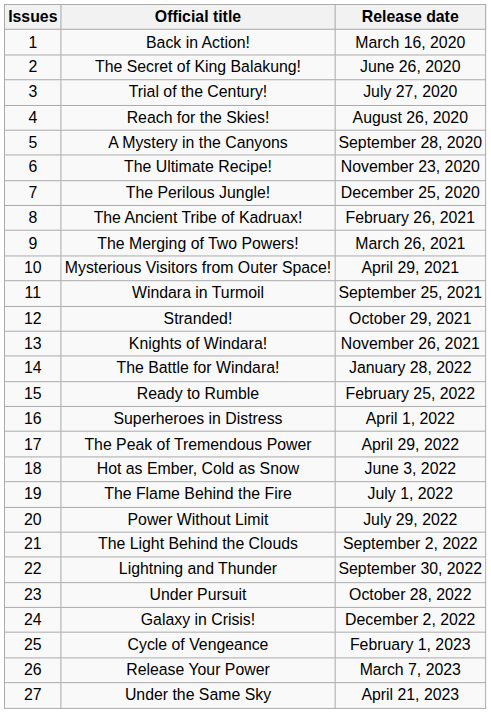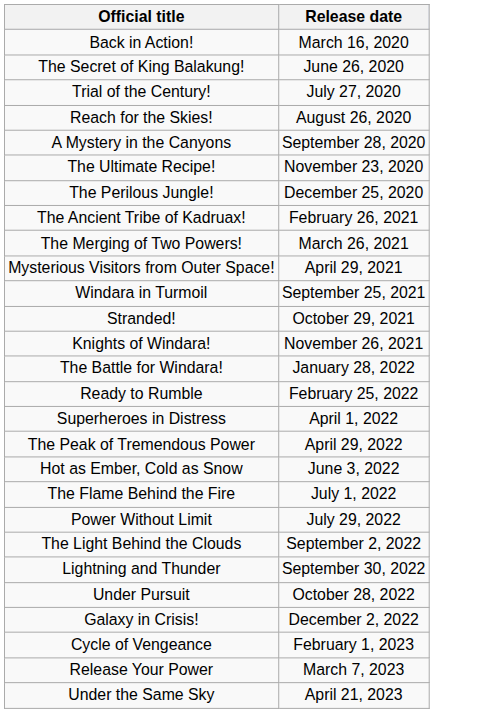- column: Issues | 1 | 2 | 3 | 4 | 5 | 6 | 7 | 8 | 9 | 10 | 11 | 12 | 13 | 14 | 15 | 16 | 17 | 18 | 19 | 20 | 21 | 22 | 23 | 24 | 25 | 26 | 27
